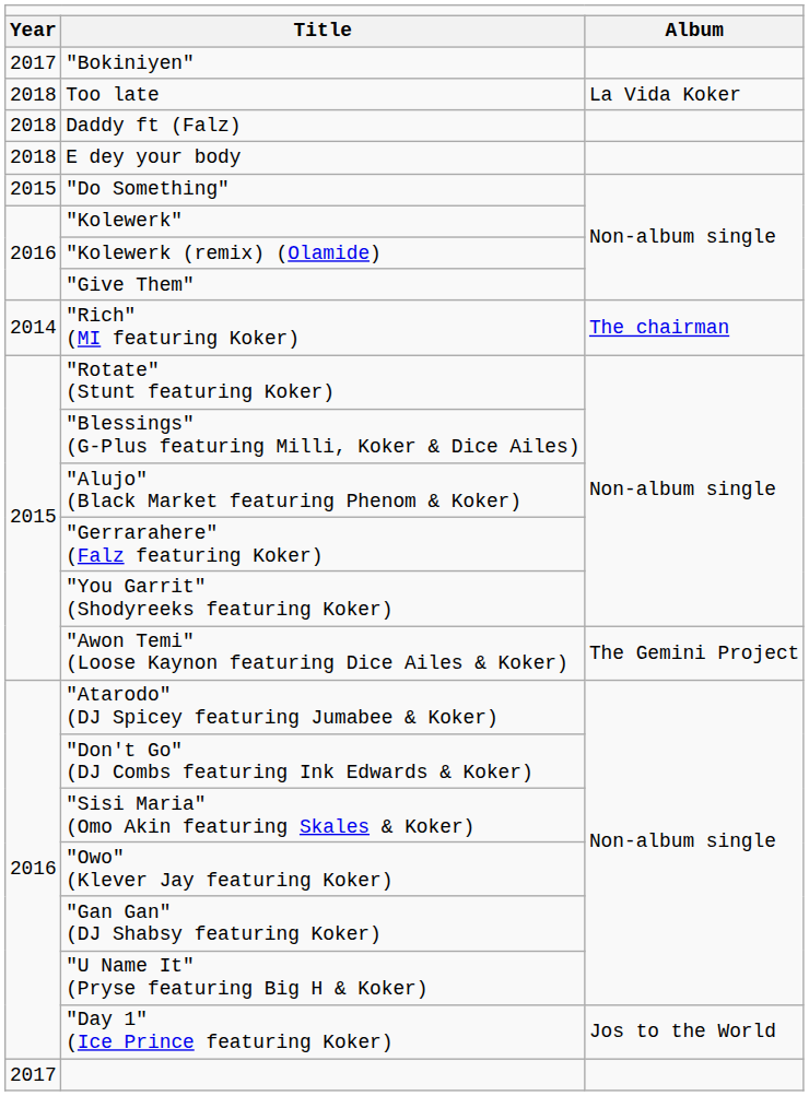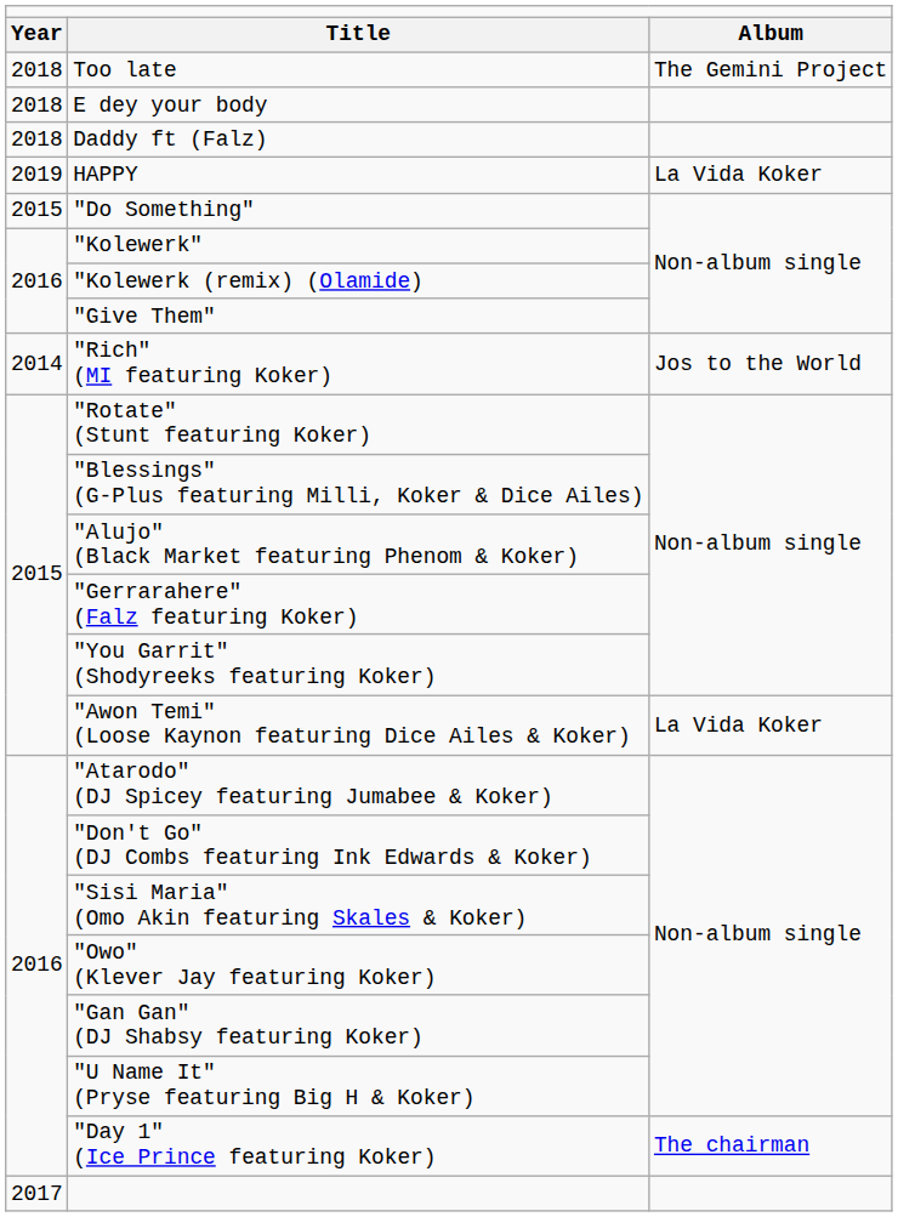- row: 2017 | "Bokiniyen"
Too late | column 3: La Vida Koker -> The Gemini Project
rows swapped: E dey your body <-> Daddy ft (Falz)
+ row: 2019 | HAPPY | La Vida Koker
"Rich" (MI featuring Koker) | column 3: The chairman -> Jos to the World
"Awon Temi" (Loose Kaynon featuring Dice Ailes & Koker) | column 3: The Gemini Project -> La Vida Koker
"Day 1" (Ice Prince featuring Koker) | column 3: Jos to the World -> The chairman
